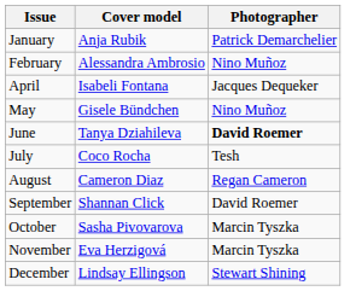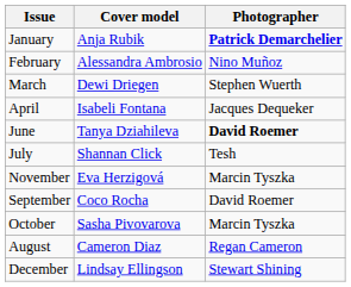January | Photographer: normal -> bold
+ row: March | Dewi Driegen | Stephen Wuerth
- row: May | Gisele Bündchen | Nino Muñoz
July | Cover model: Coco Rocha -> Shannan Click
rows swapped: August <-> November
September | Cover model: Shannan Click -> Coco Rocha
